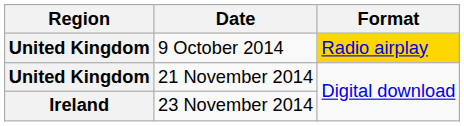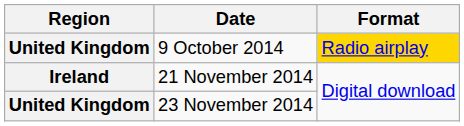21 November 2014 | Region: United Kingdom -> Ireland
23 November 2014 | Region: Ireland -> United Kingdom
